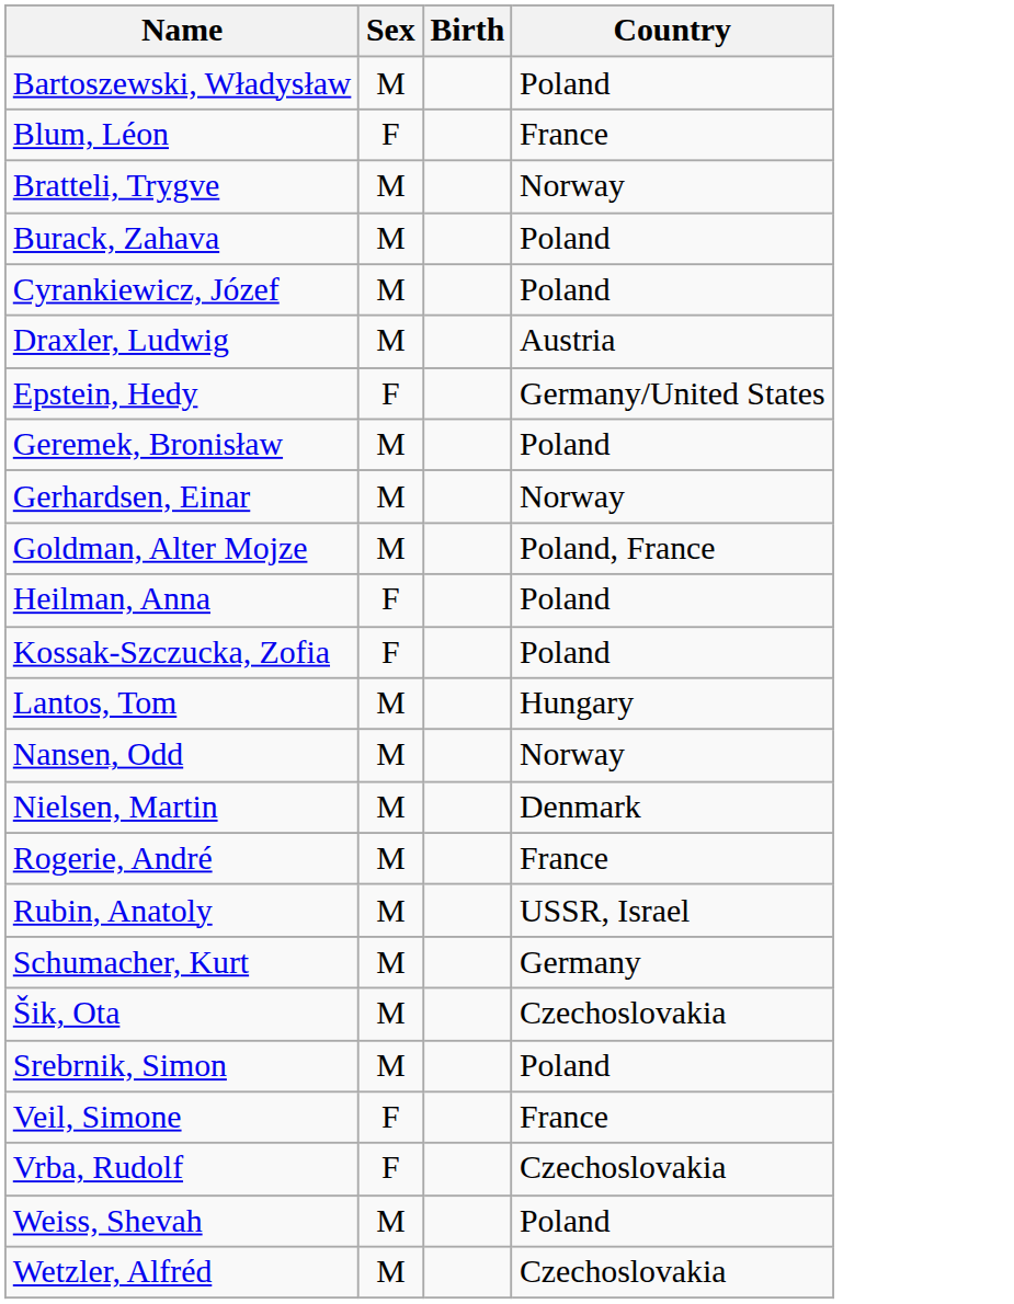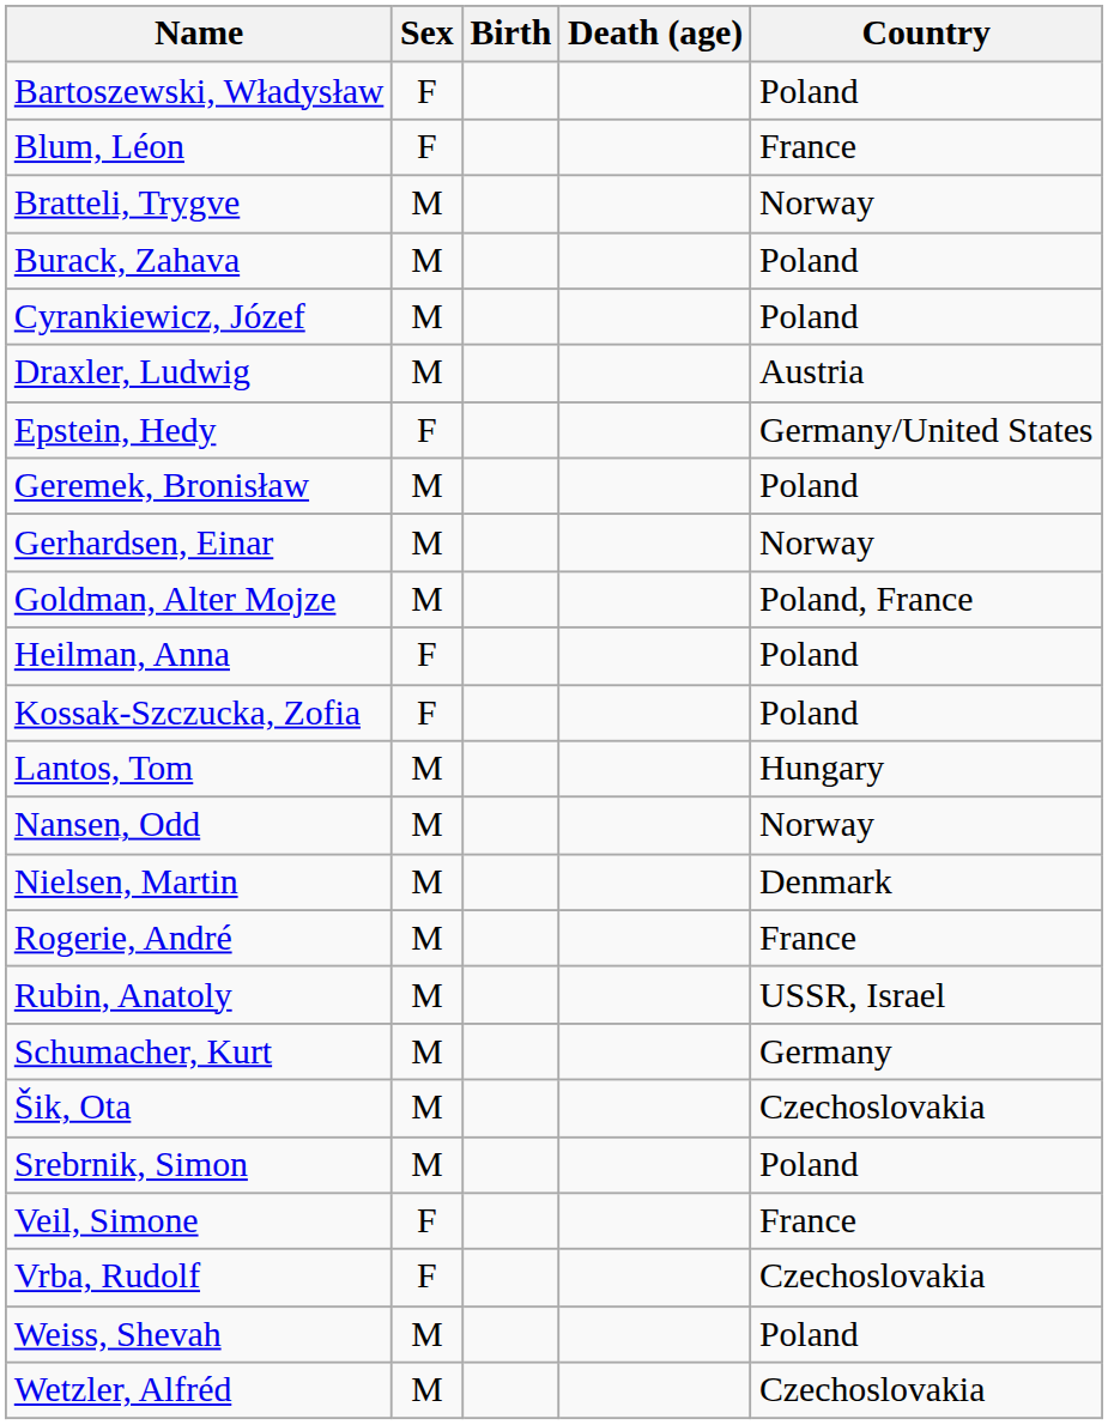+ column: Death (age)
Bartoszewski, Władysław | Sex: M -> F
